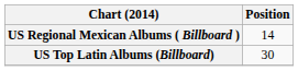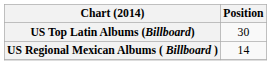rows swapped: US Top Latin Albums (Billboard) <-> US Regional Mexican Albums ( Billboard )
